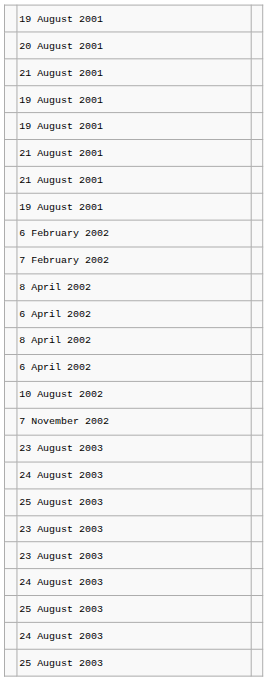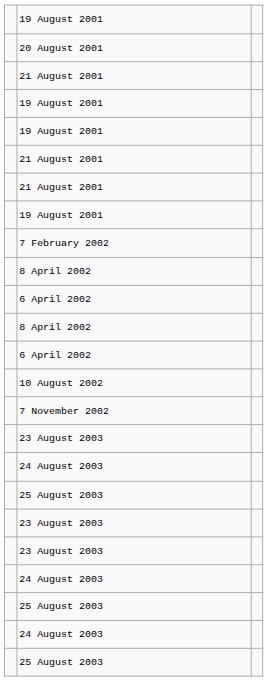- row: 6 February 2002
